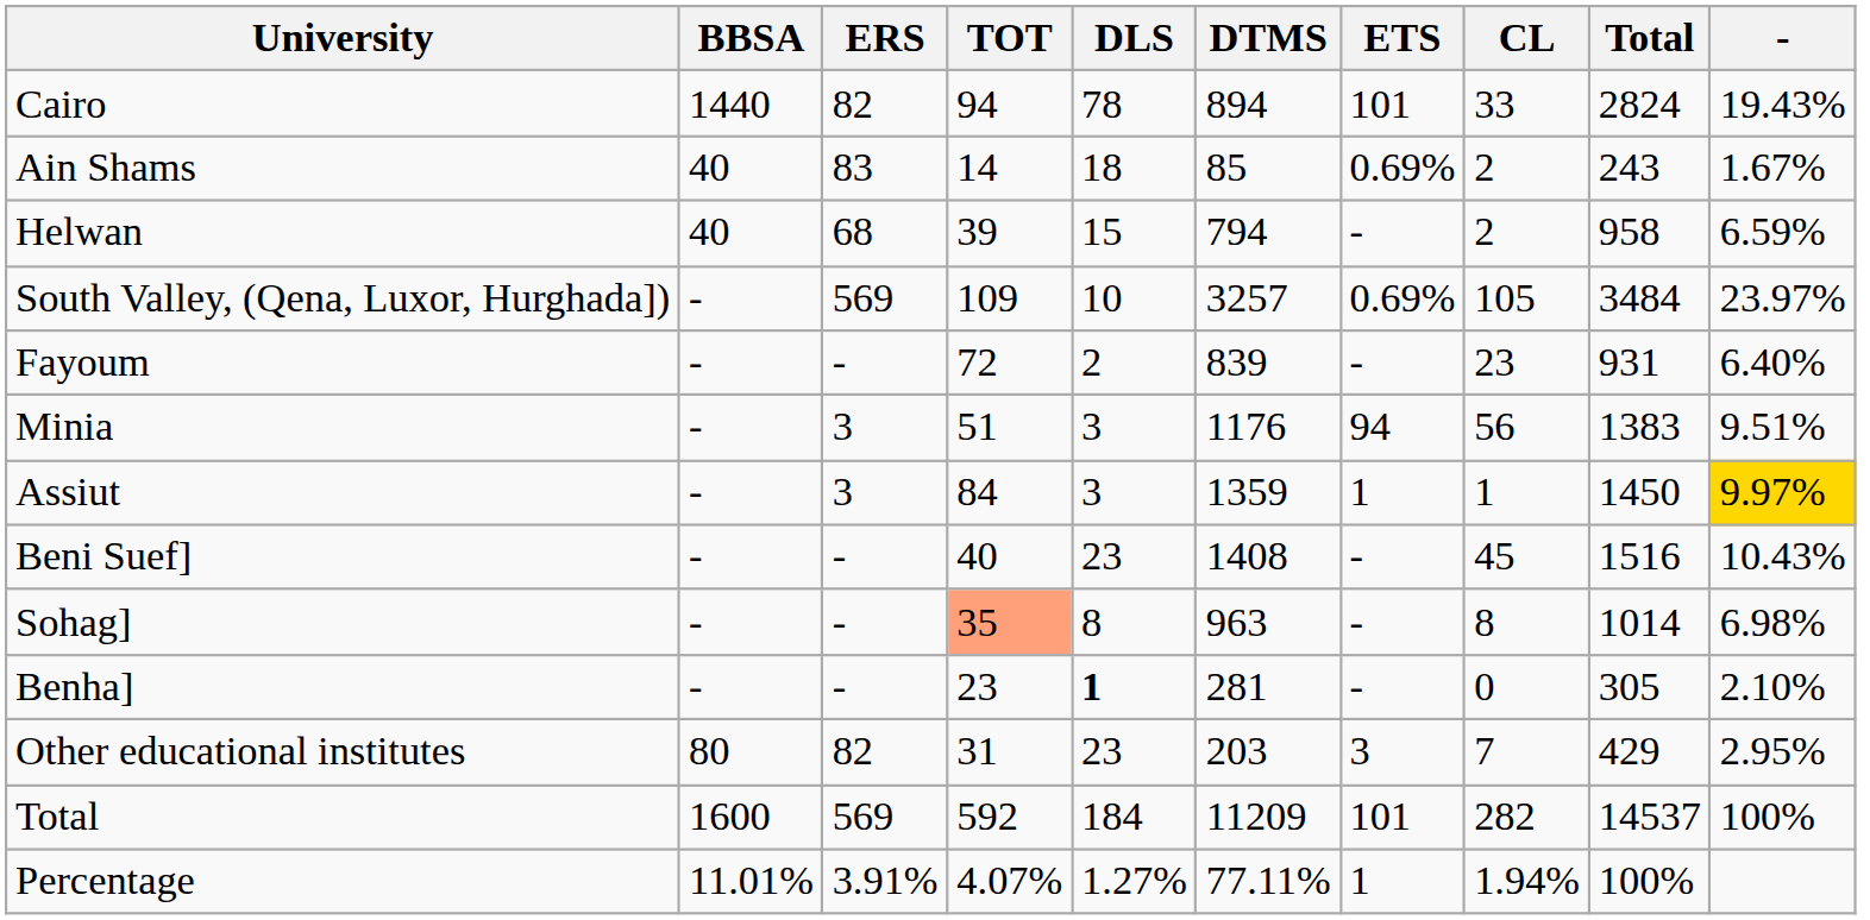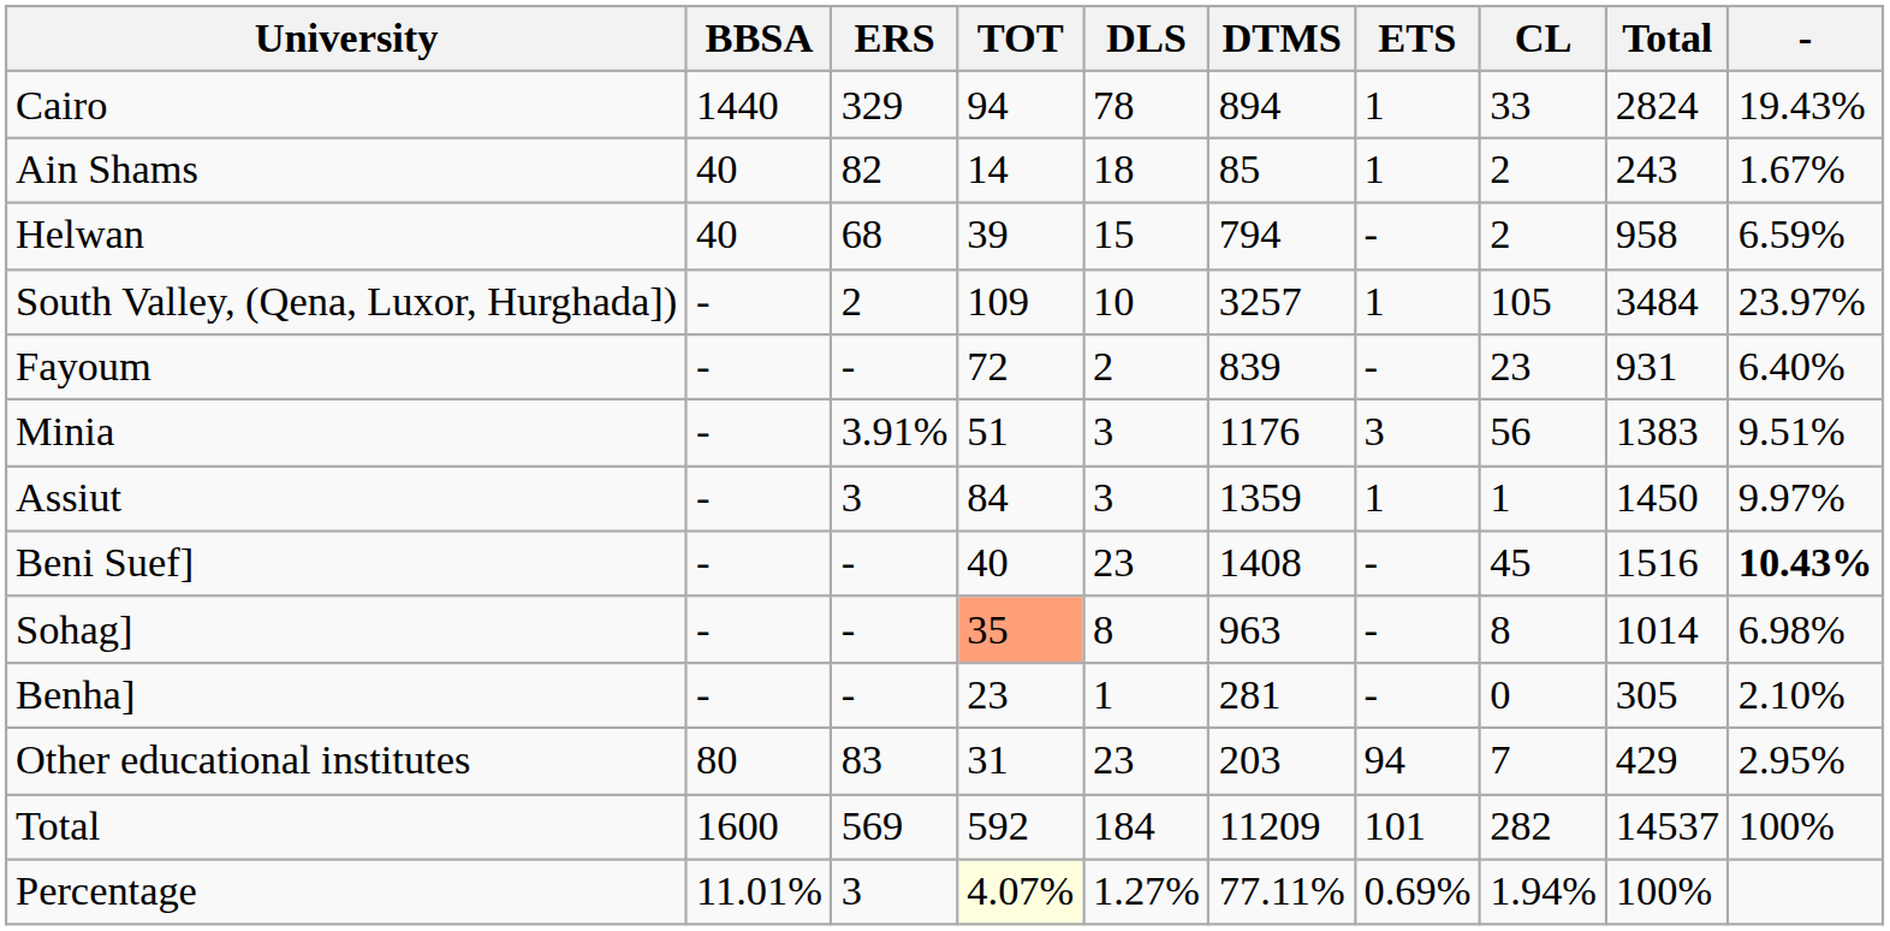Cairo | ERS: 82 -> 329
Cairo | ETS: 101 -> 1
Ain Shams | ERS: 83 -> 82
Ain Shams | ETS: 0.69% -> 1
South Valley, (Qena, Luxor, Hurghada]) | ERS: 569 -> 2
South Valley, (Qena, Luxor, Hurghada]) | ETS: 0.69% -> 1
Minia | ERS: 3 -> 3.91%
Minia | ETS: 94 -> 3
Assiut | -: gold background -> no background
Beni Suef] | -: normal -> bold
Benha] | DLS: bold -> normal
Other educational institutes | ERS: 82 -> 83
Other educational institutes | ETS: 3 -> 94
Percentage | ERS: 3.91% -> 3
Percentage | TOT: no background -> lightyellow background
Percentage | ETS: 1 -> 0.69%
